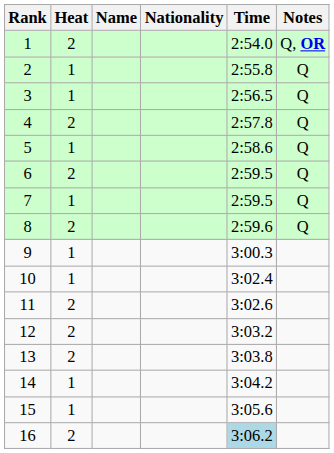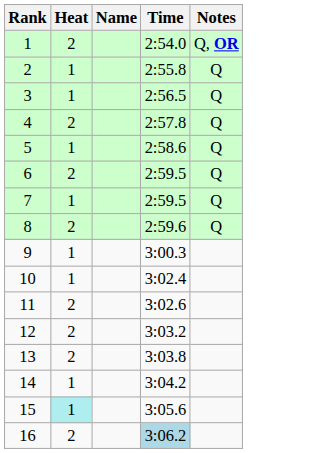- column: Nationality
15 | Heat: no background -> paleturquoise background
